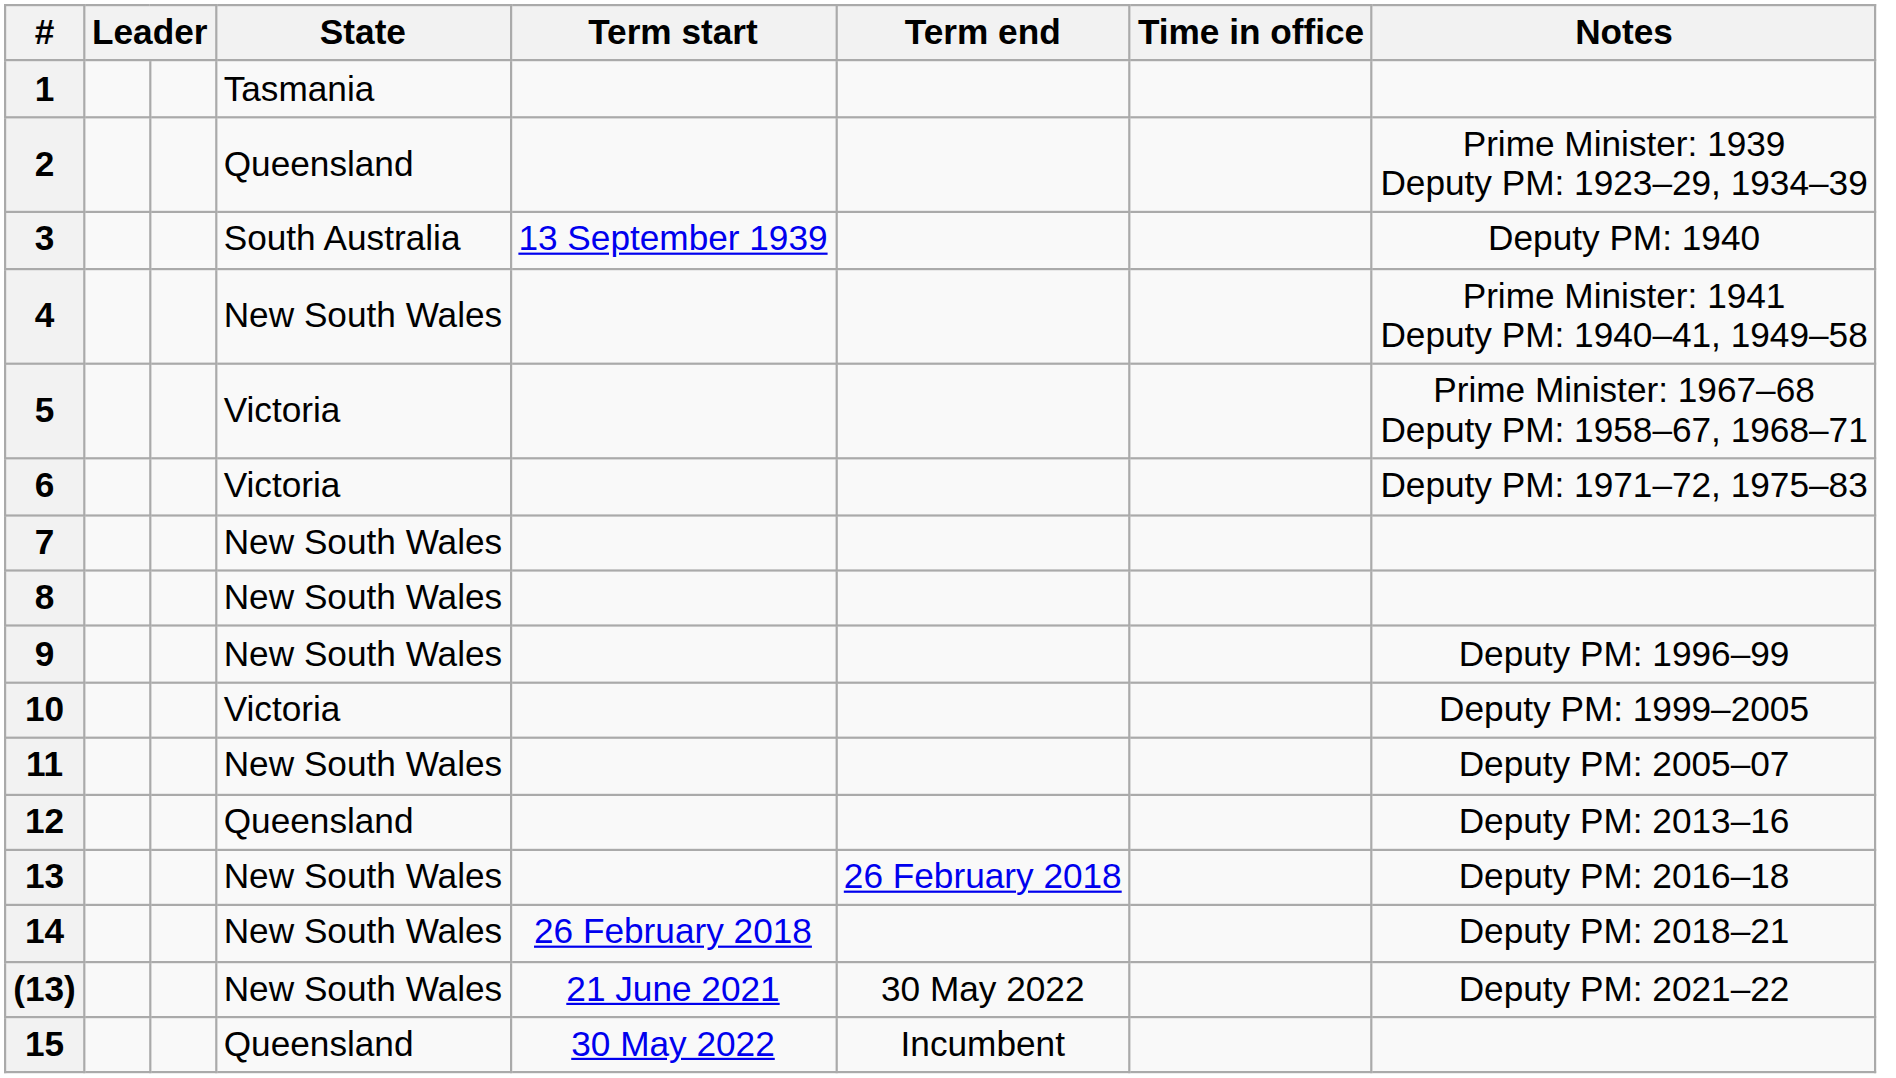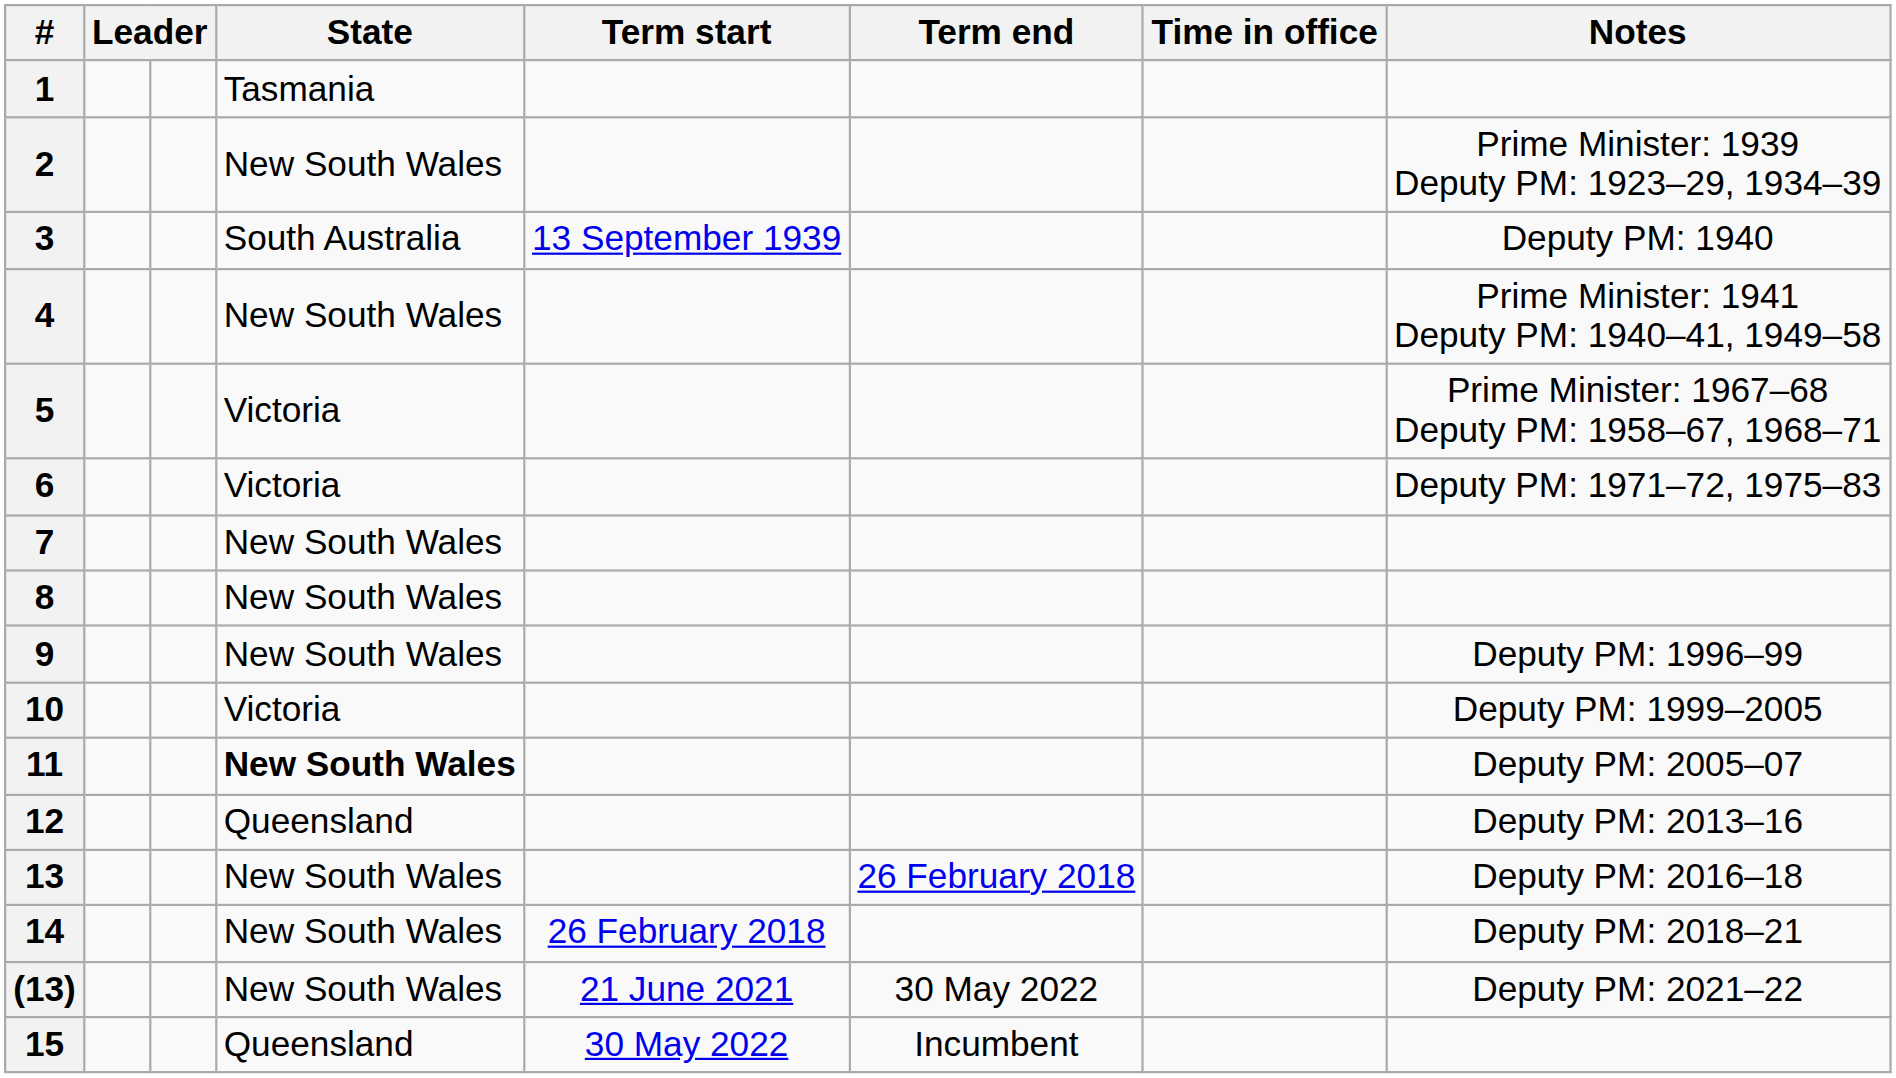2 | State: Queensland -> New South Wales
11 | State: normal -> bold
